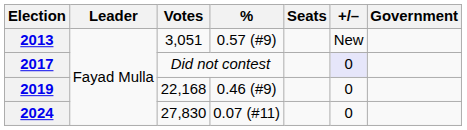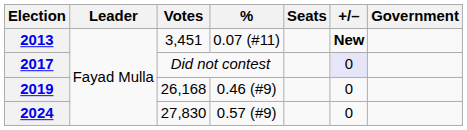2013 | Votes: 3,051 -> 3,451
2013 | %: 0.57 (#9) -> 0.07 (#11)
2013 | +/–: normal -> bold
2019 | Votes: 22,168 -> 26,168
2024 | %: 0.07 (#11) -> 0.57 (#9)
